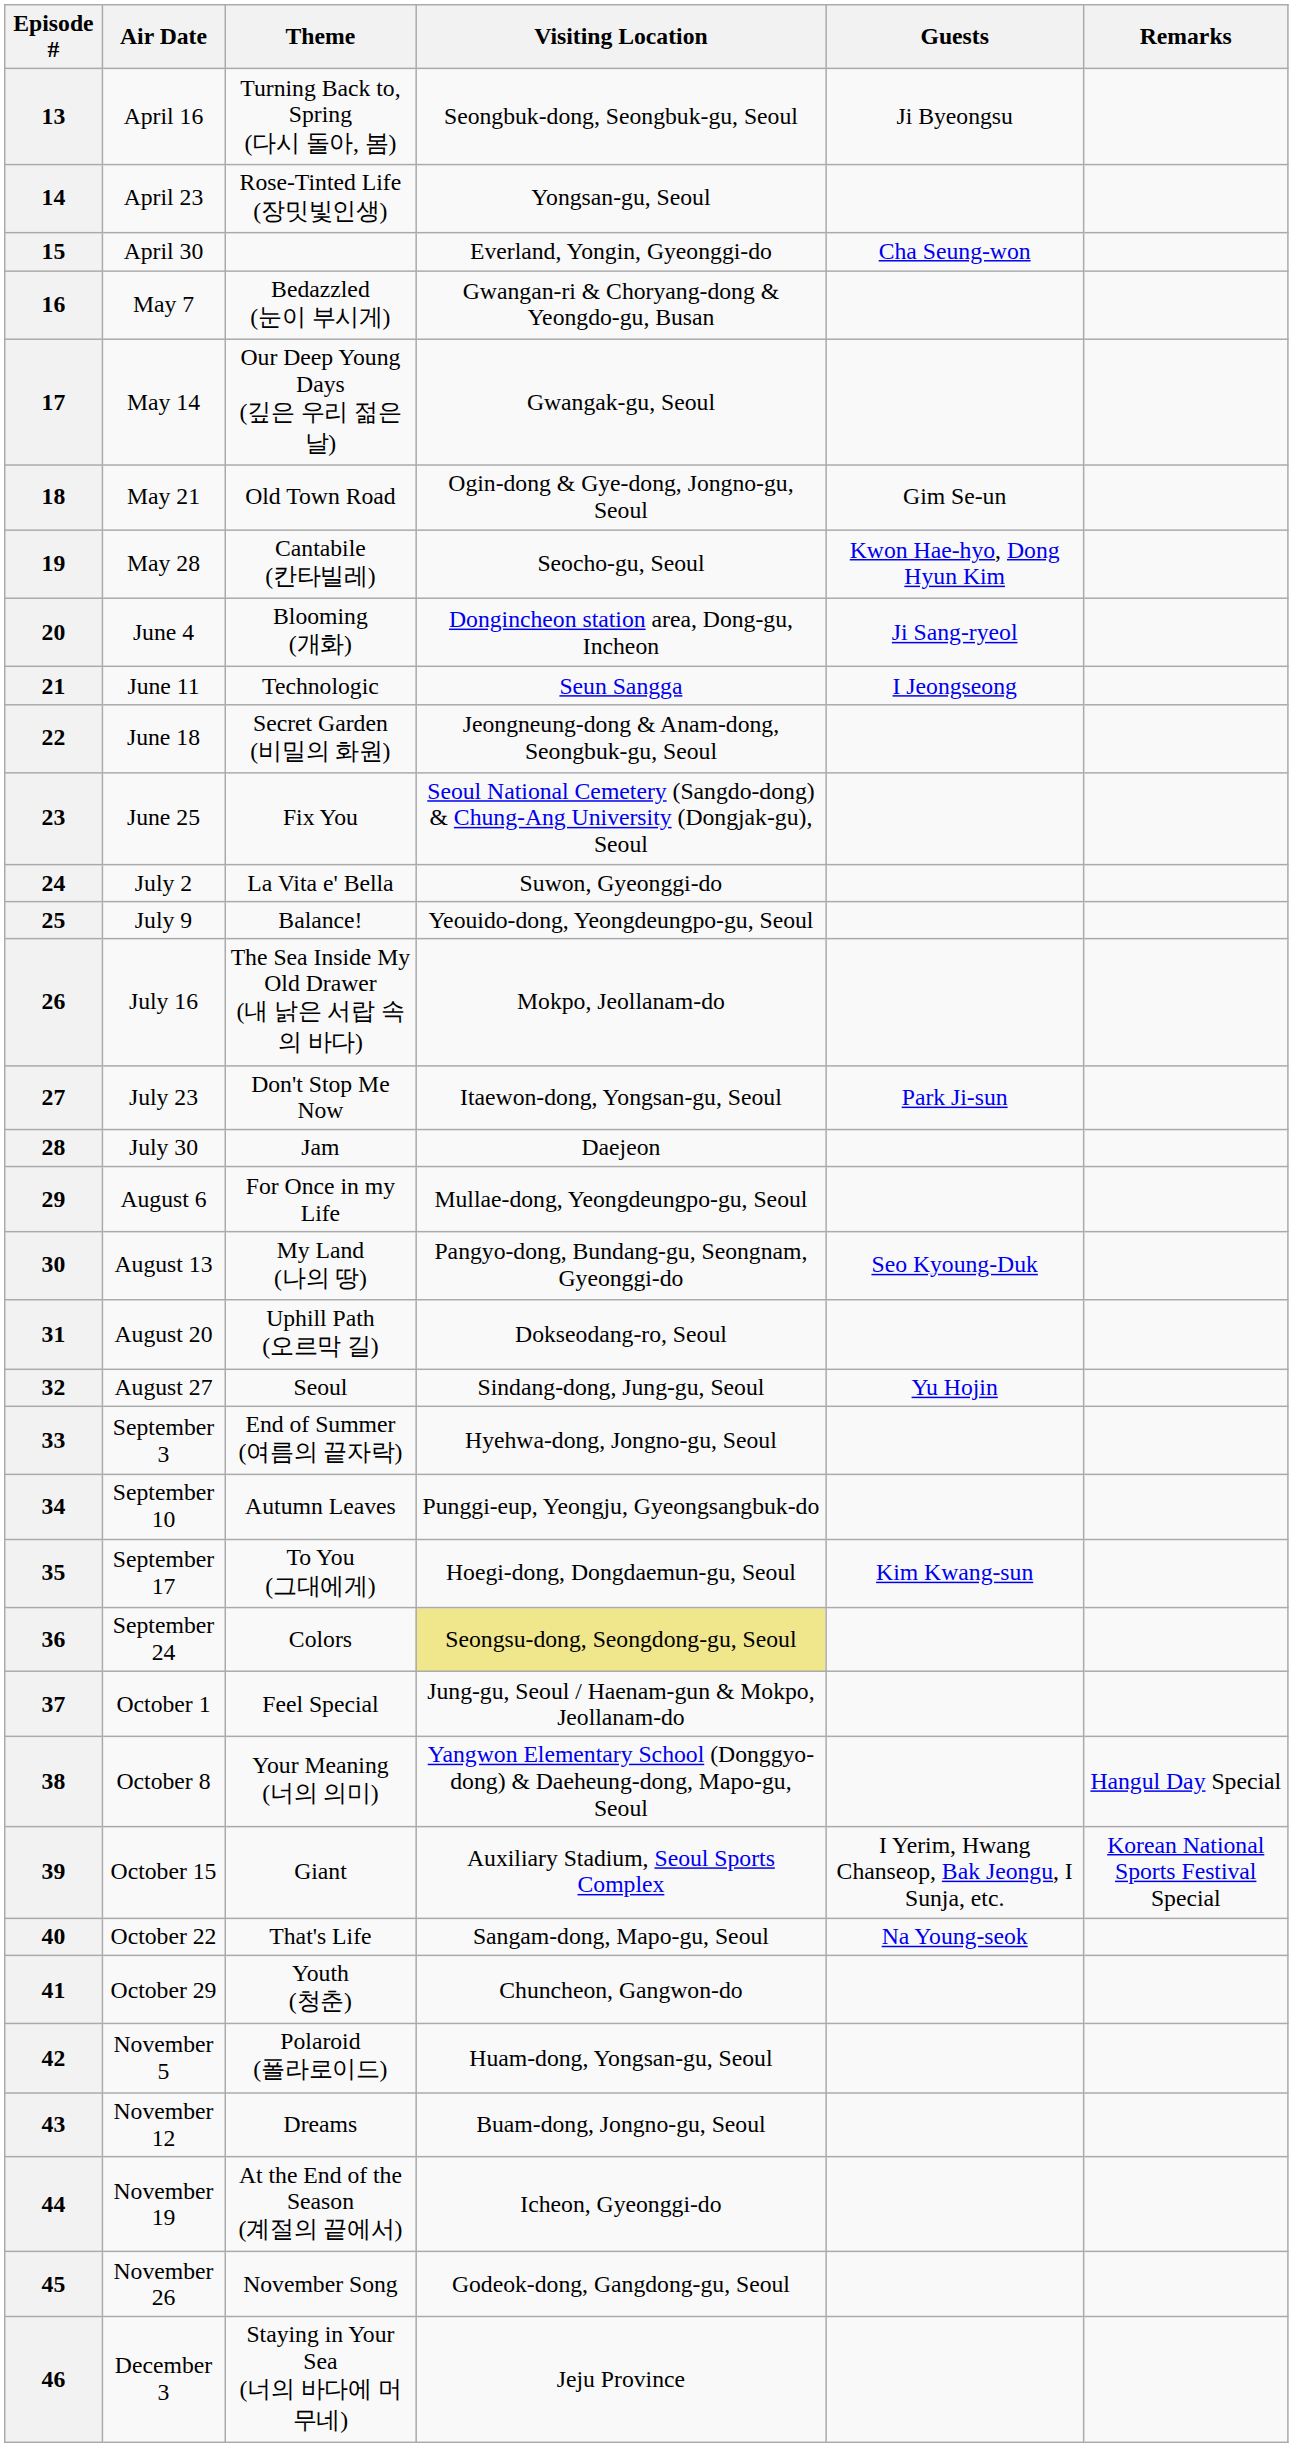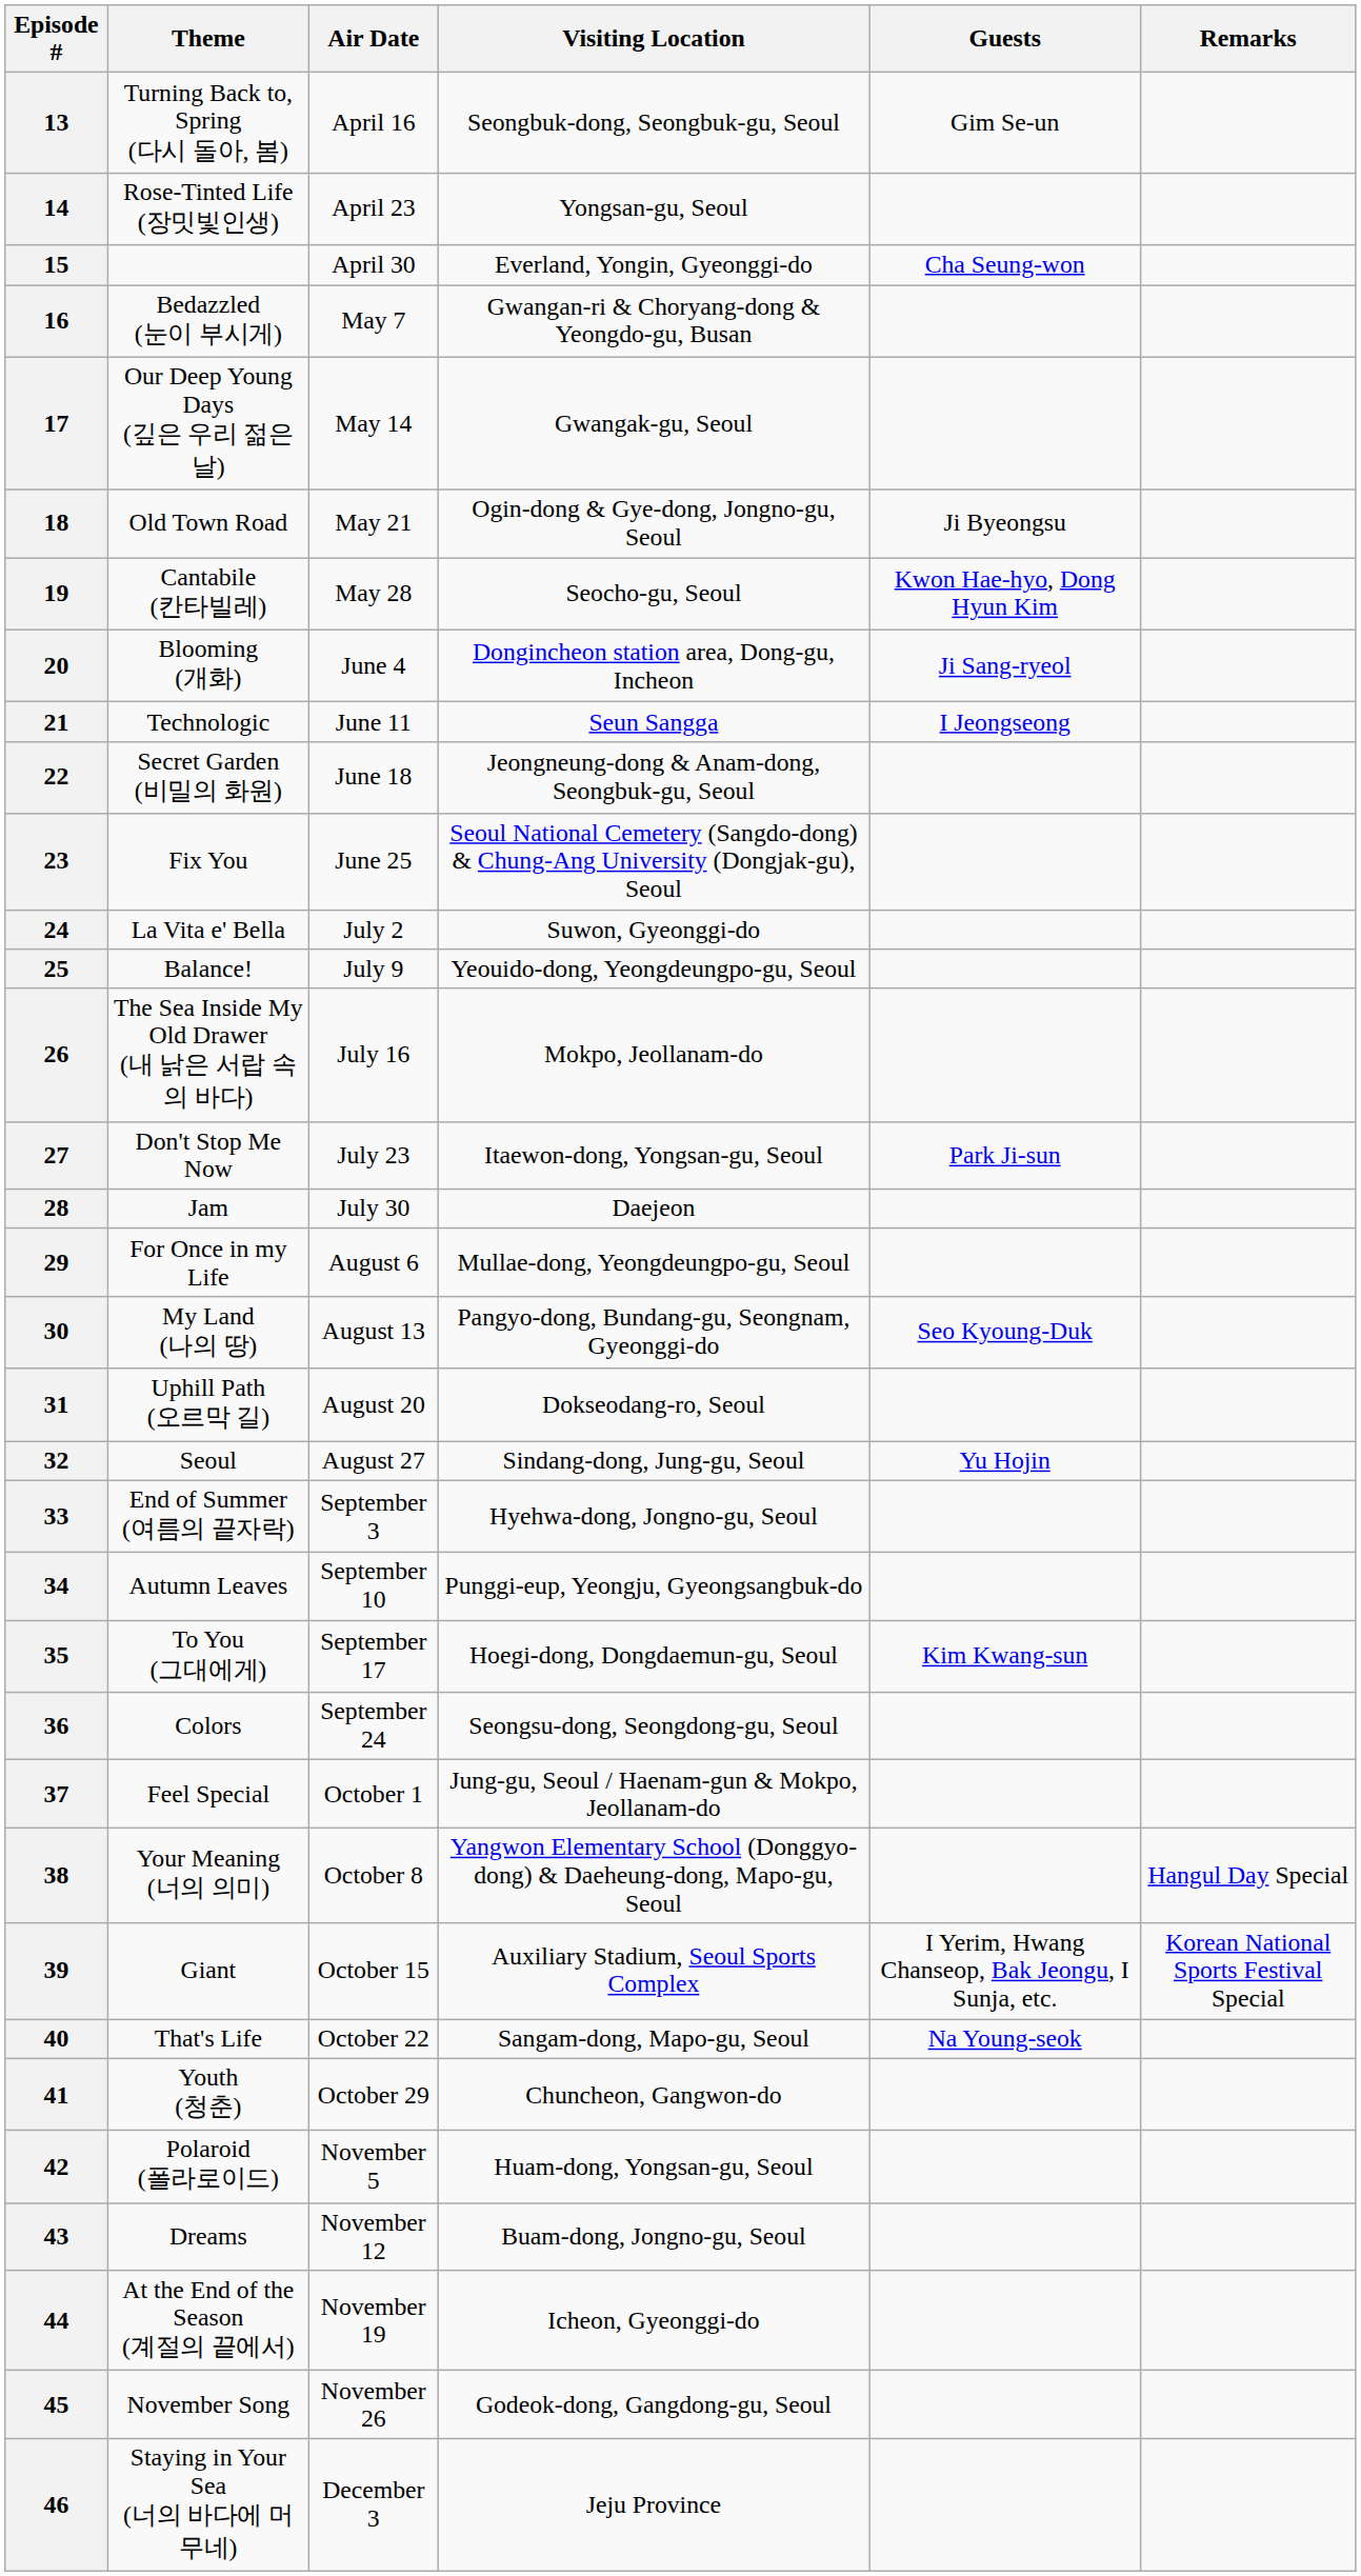columns swapped: Air Date <-> Theme
13 | Guests: Ji Byeongsu -> Gim Se-un
18 | Guests: Gim Se-un -> Ji Byeongsu
36 | Visiting Location: khaki background -> no background
